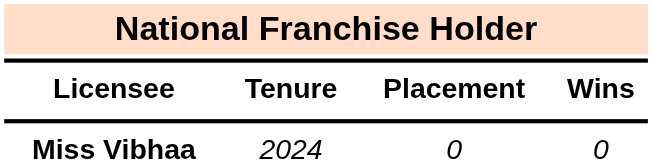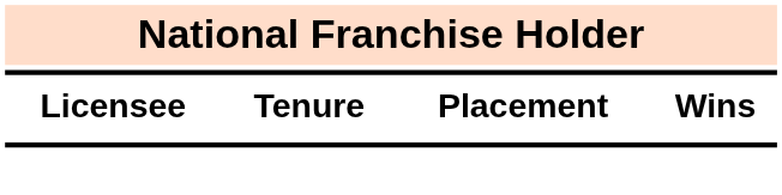- row: Miss Vibhaa | 2024 | 0 | 0
